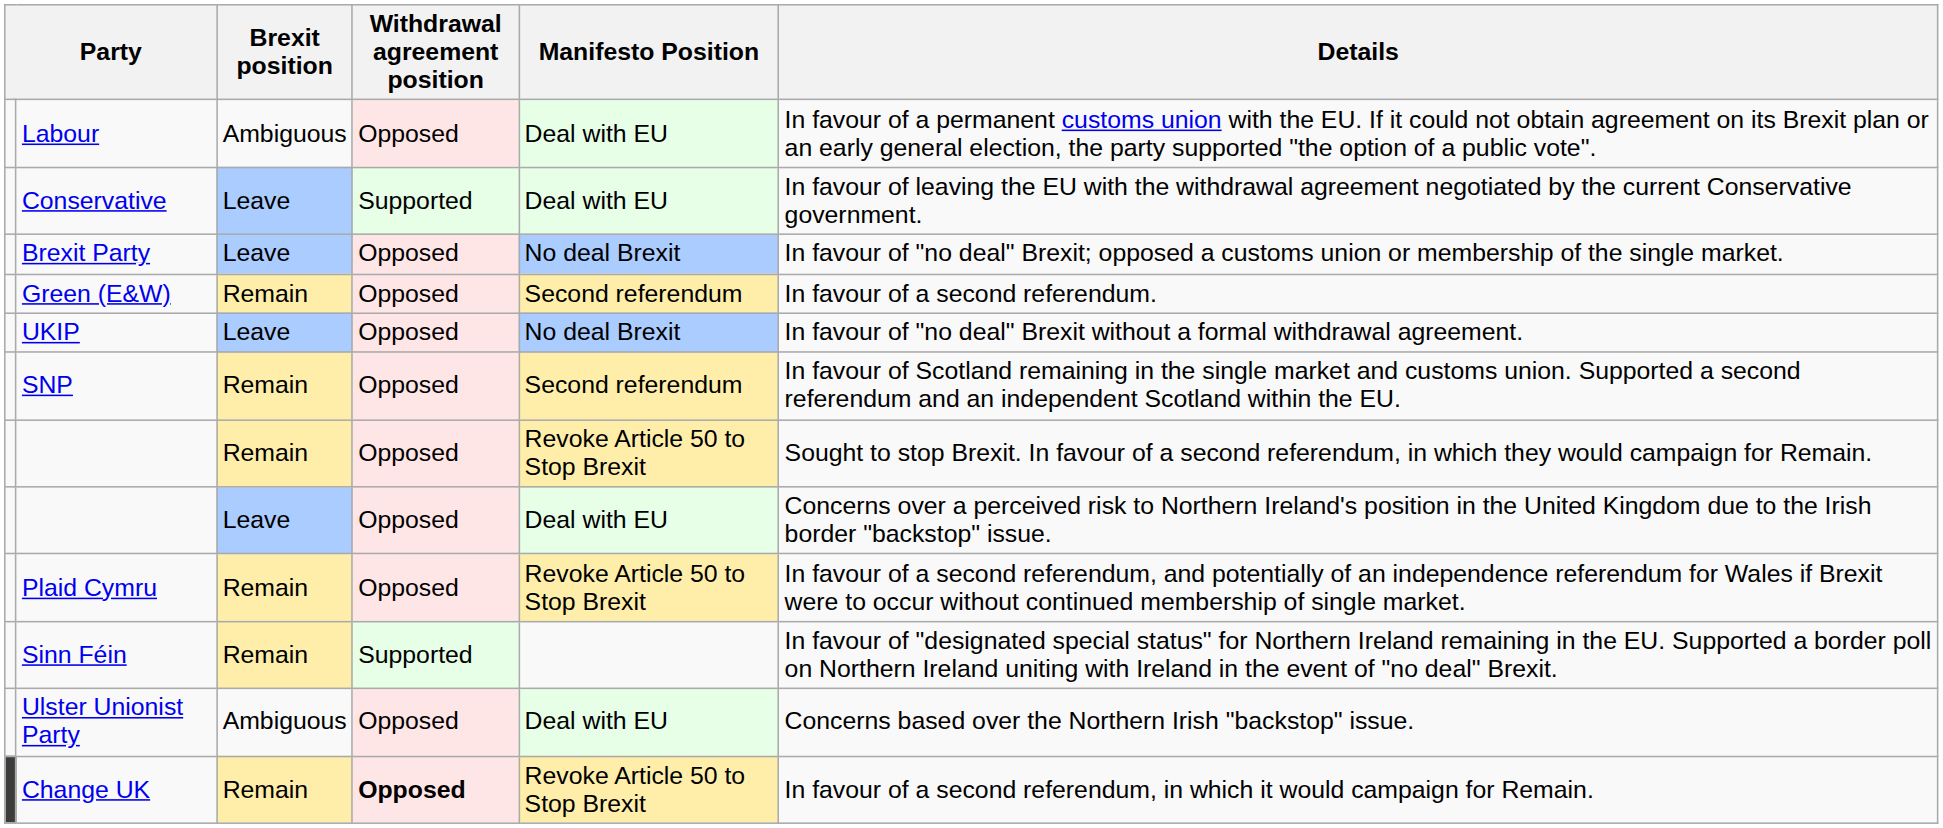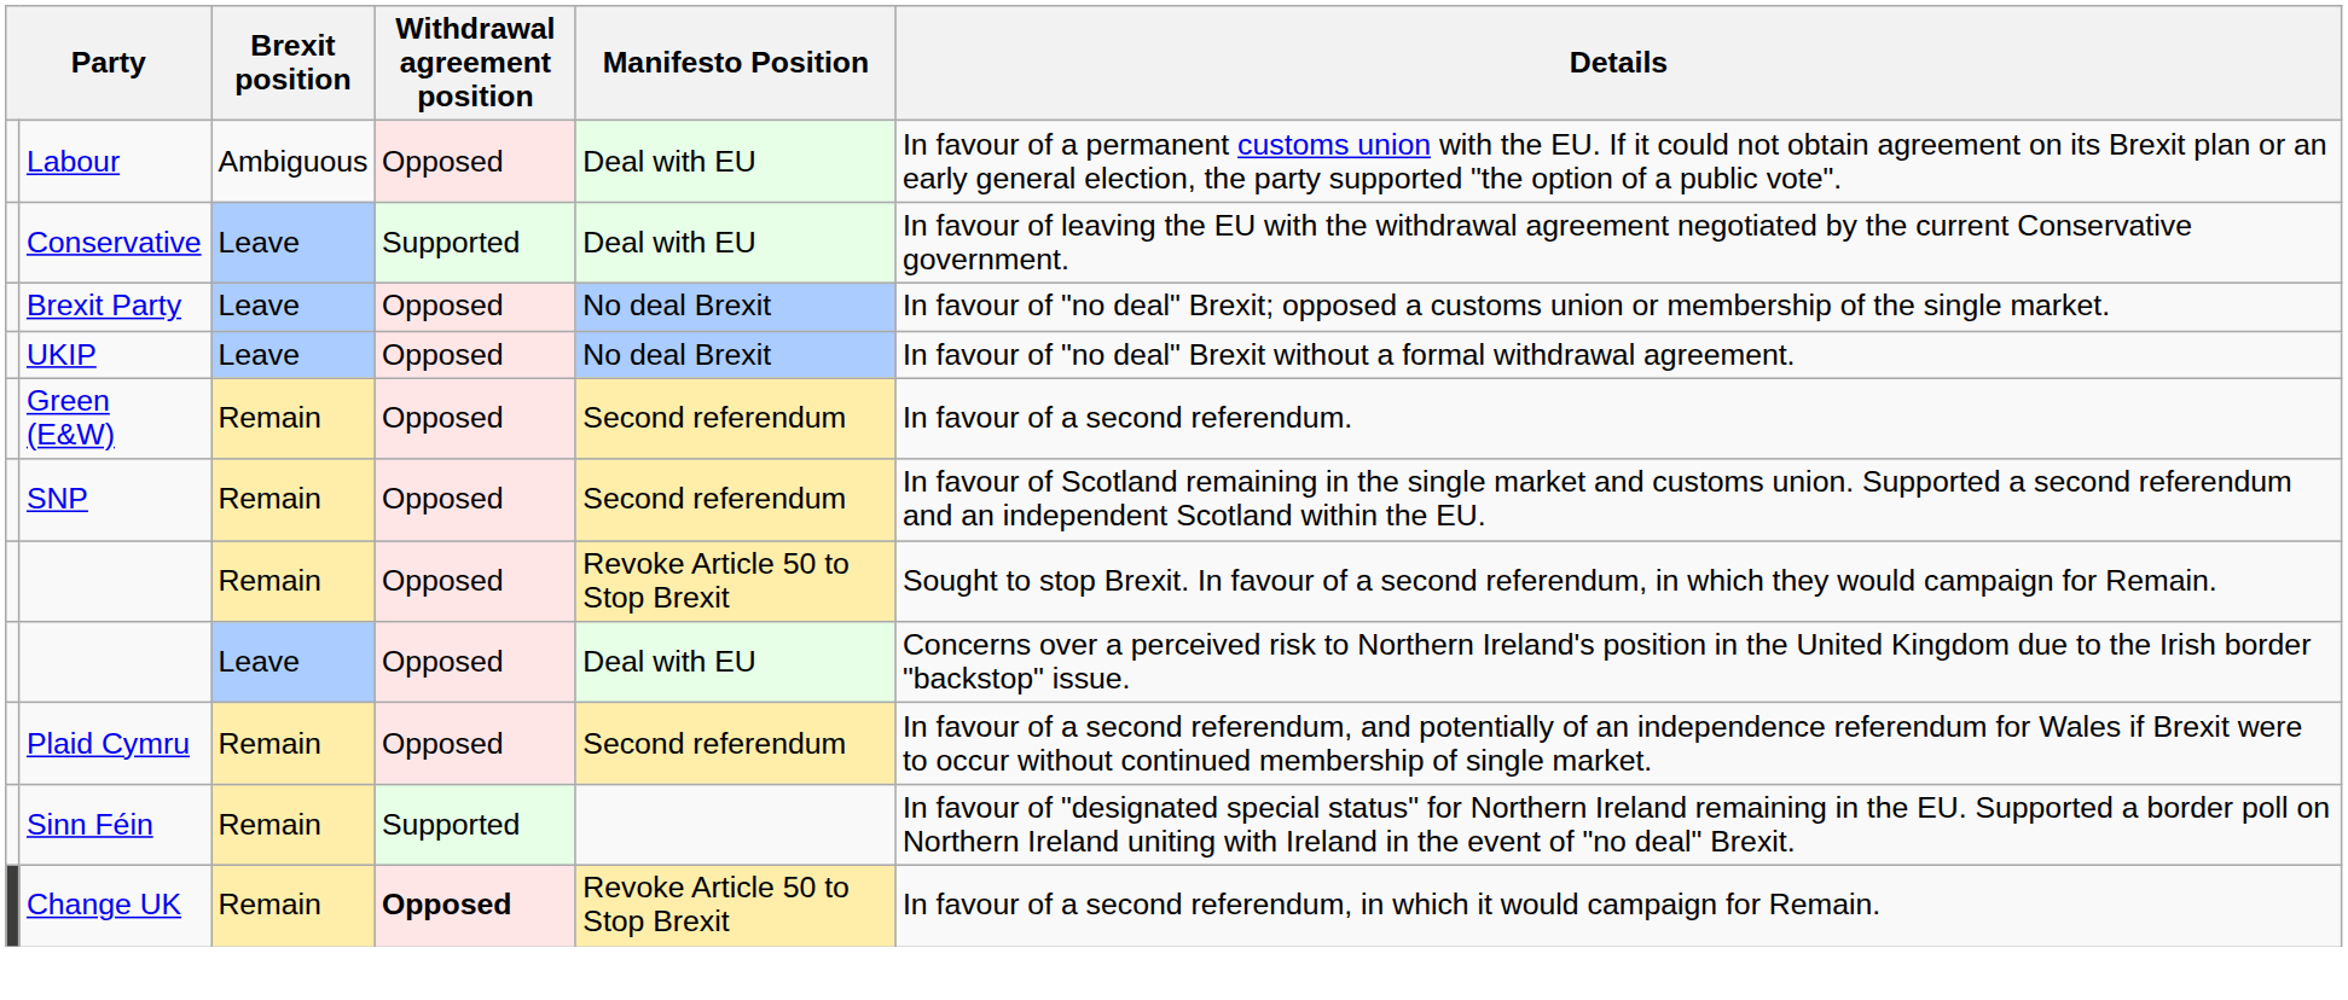rows swapped: UKIP <-> Green (E&W)
Plaid Cymru | Manifesto Position: Revoke Article 50 to Stop Brexit -> Second referendum
- row: Ulster Unionist Party | Ambiguous | Opposed | Deal with EU | Concerns based over the Northern Irish "backstop" issue.
